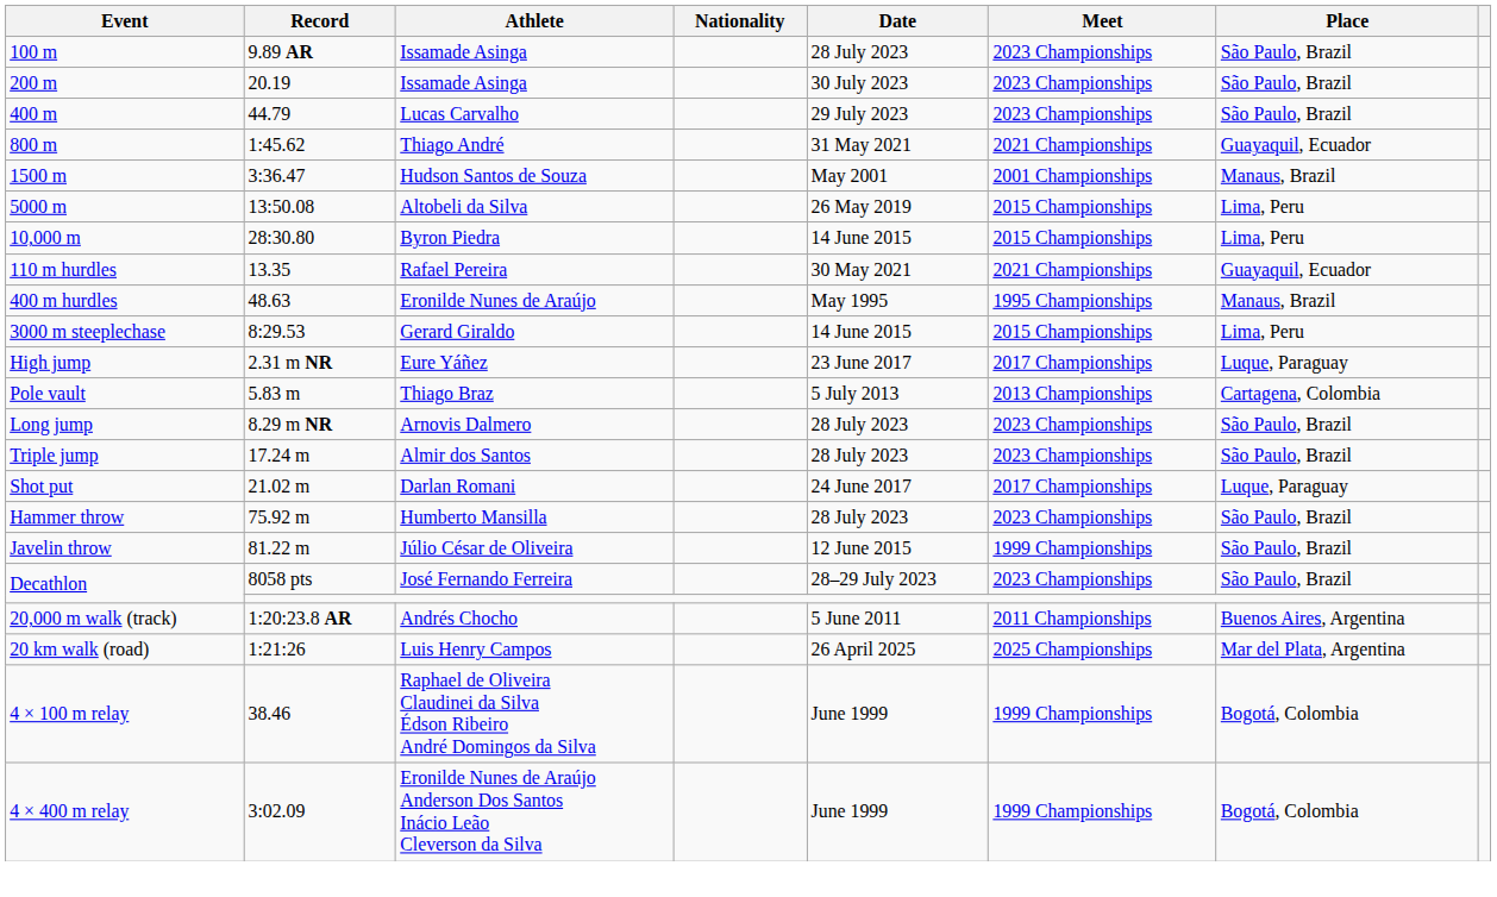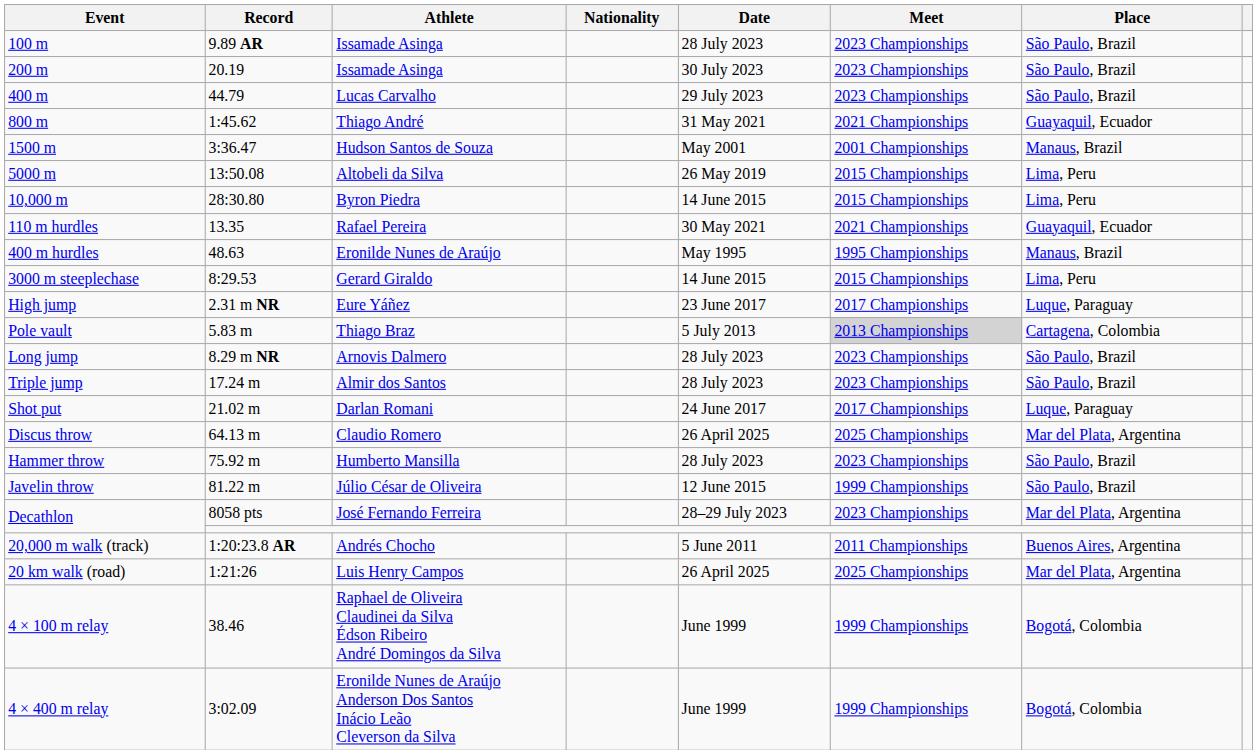Pole vault | Meet: no background -> lightgrey background
+ row: Discus throw | 64.13 m | Claudio Romero | 26 April 2025 | 2025 Championships | Mar del Plata, Argentina
Decathlon / José Fernando Ferreira | Place: São Paulo, Brazil -> Mar del Plata, Argentina
